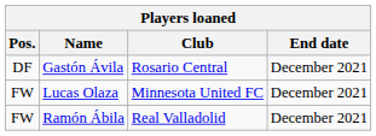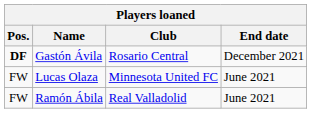Gastón Ávila | Pos.: normal -> bold
Lucas Olaza | End date: December 2021 -> June 2021
Ramón Ábila | End date: December 2021 -> June 2021
